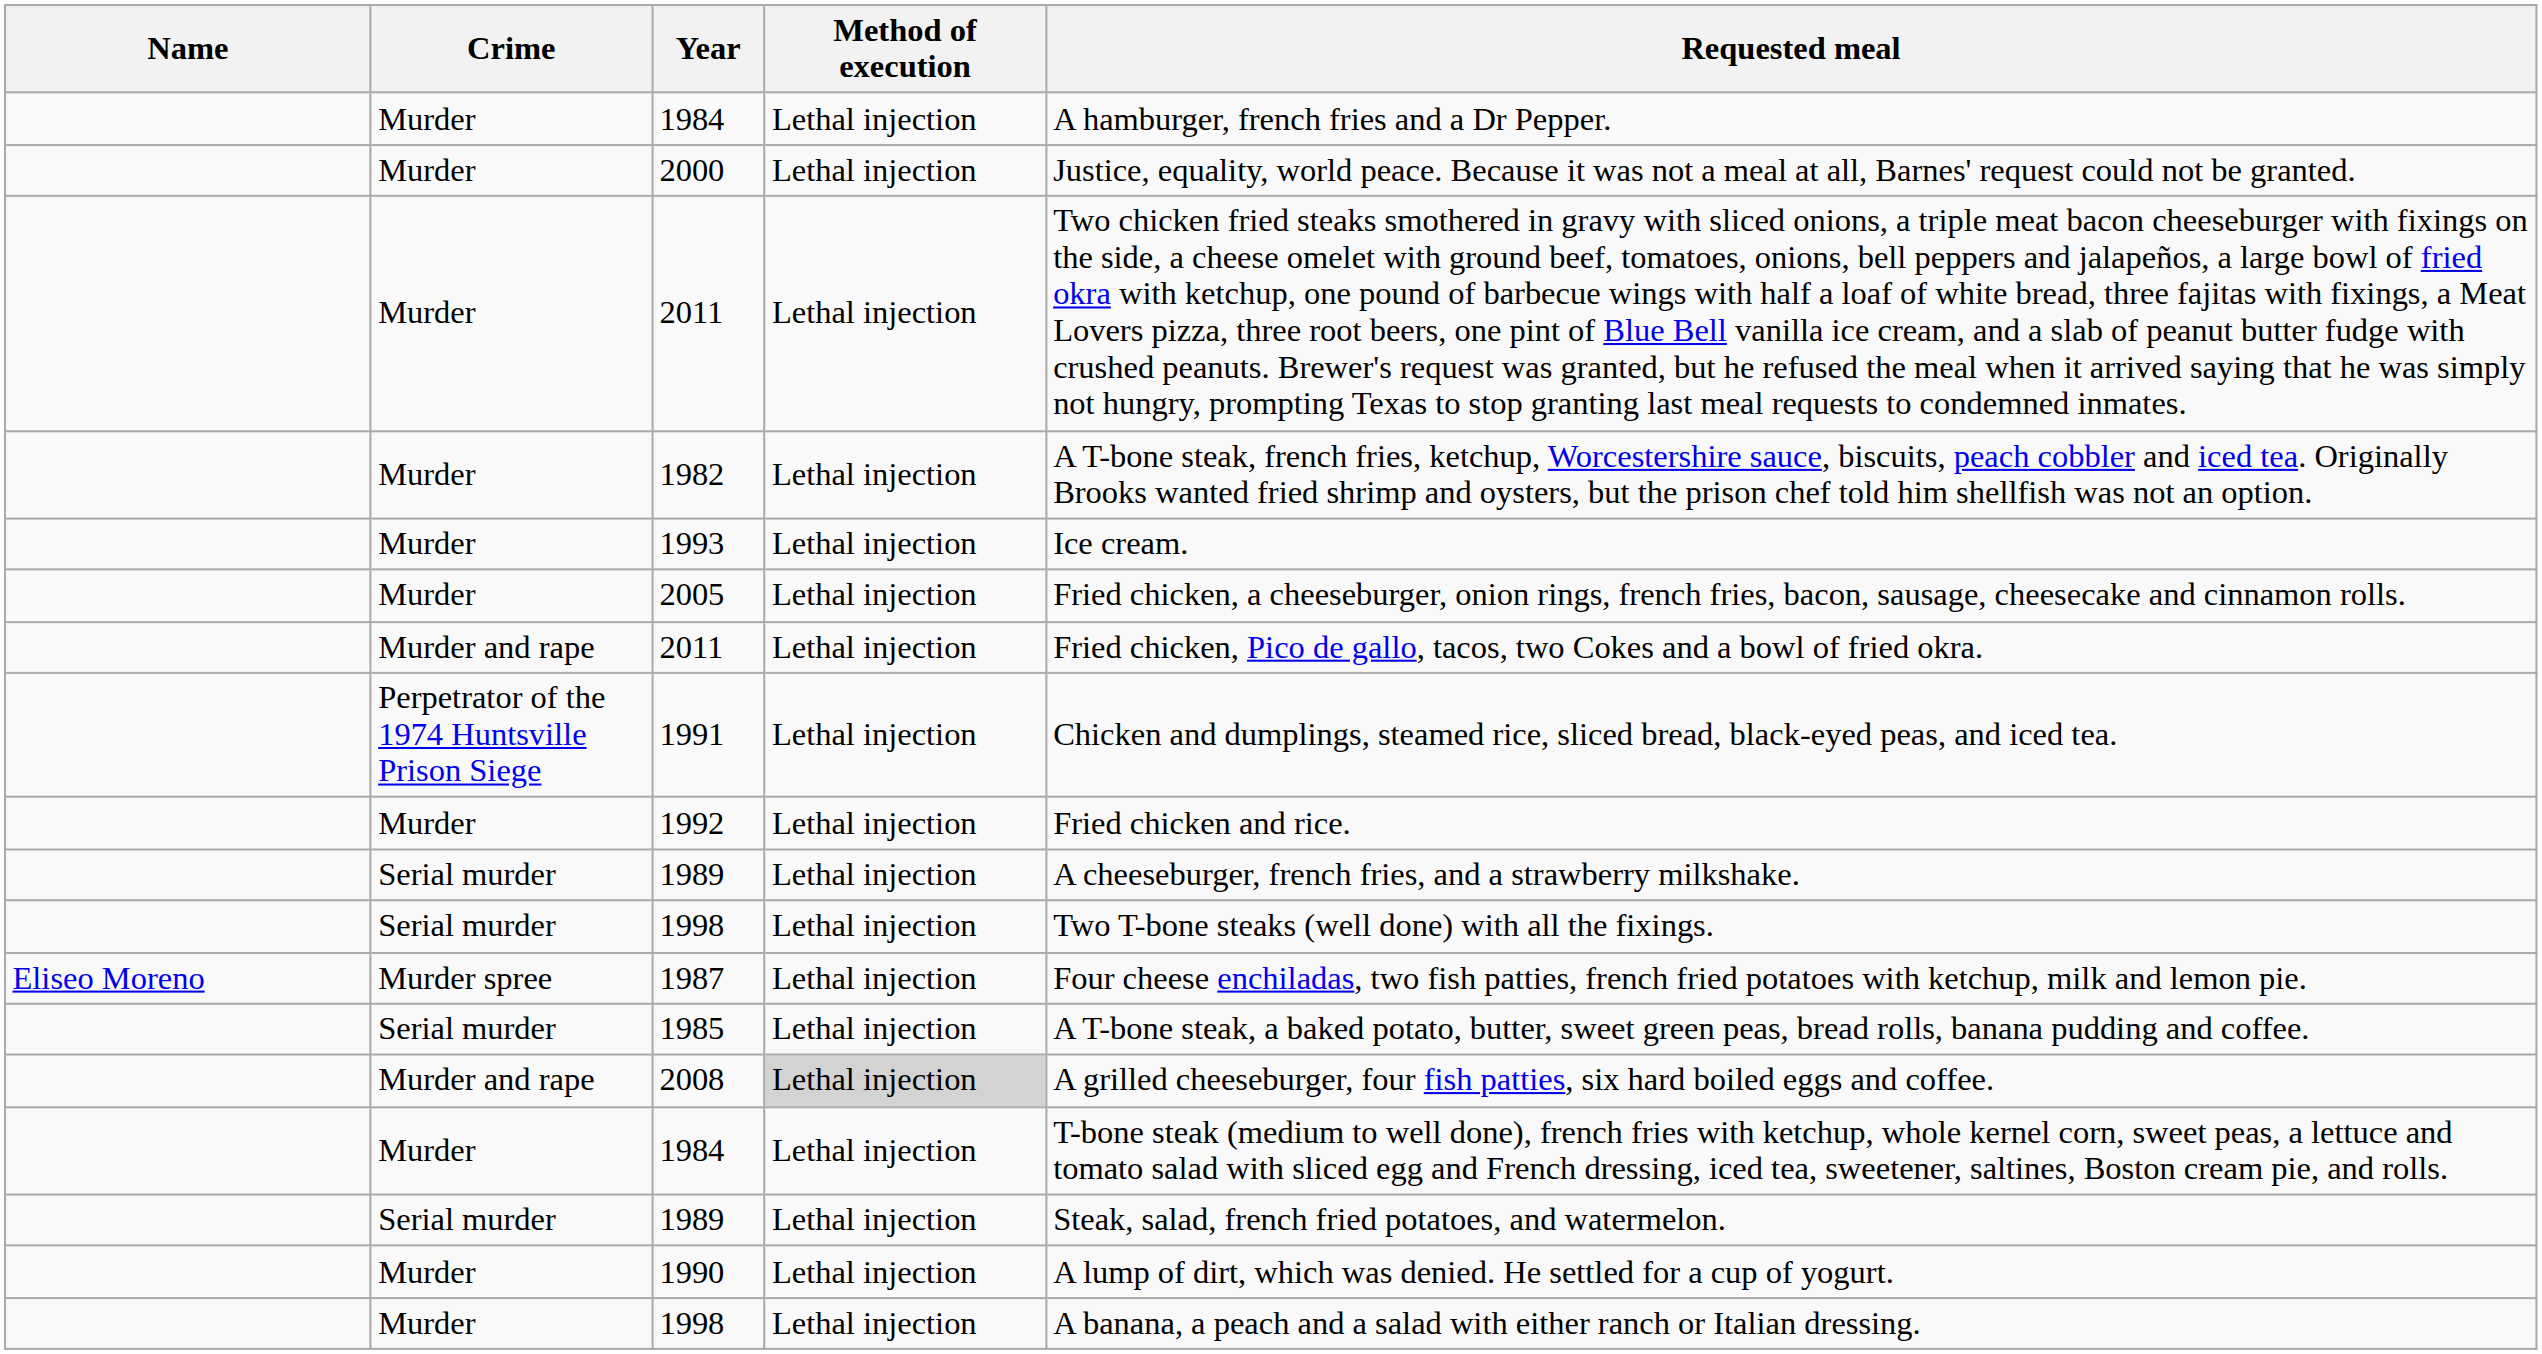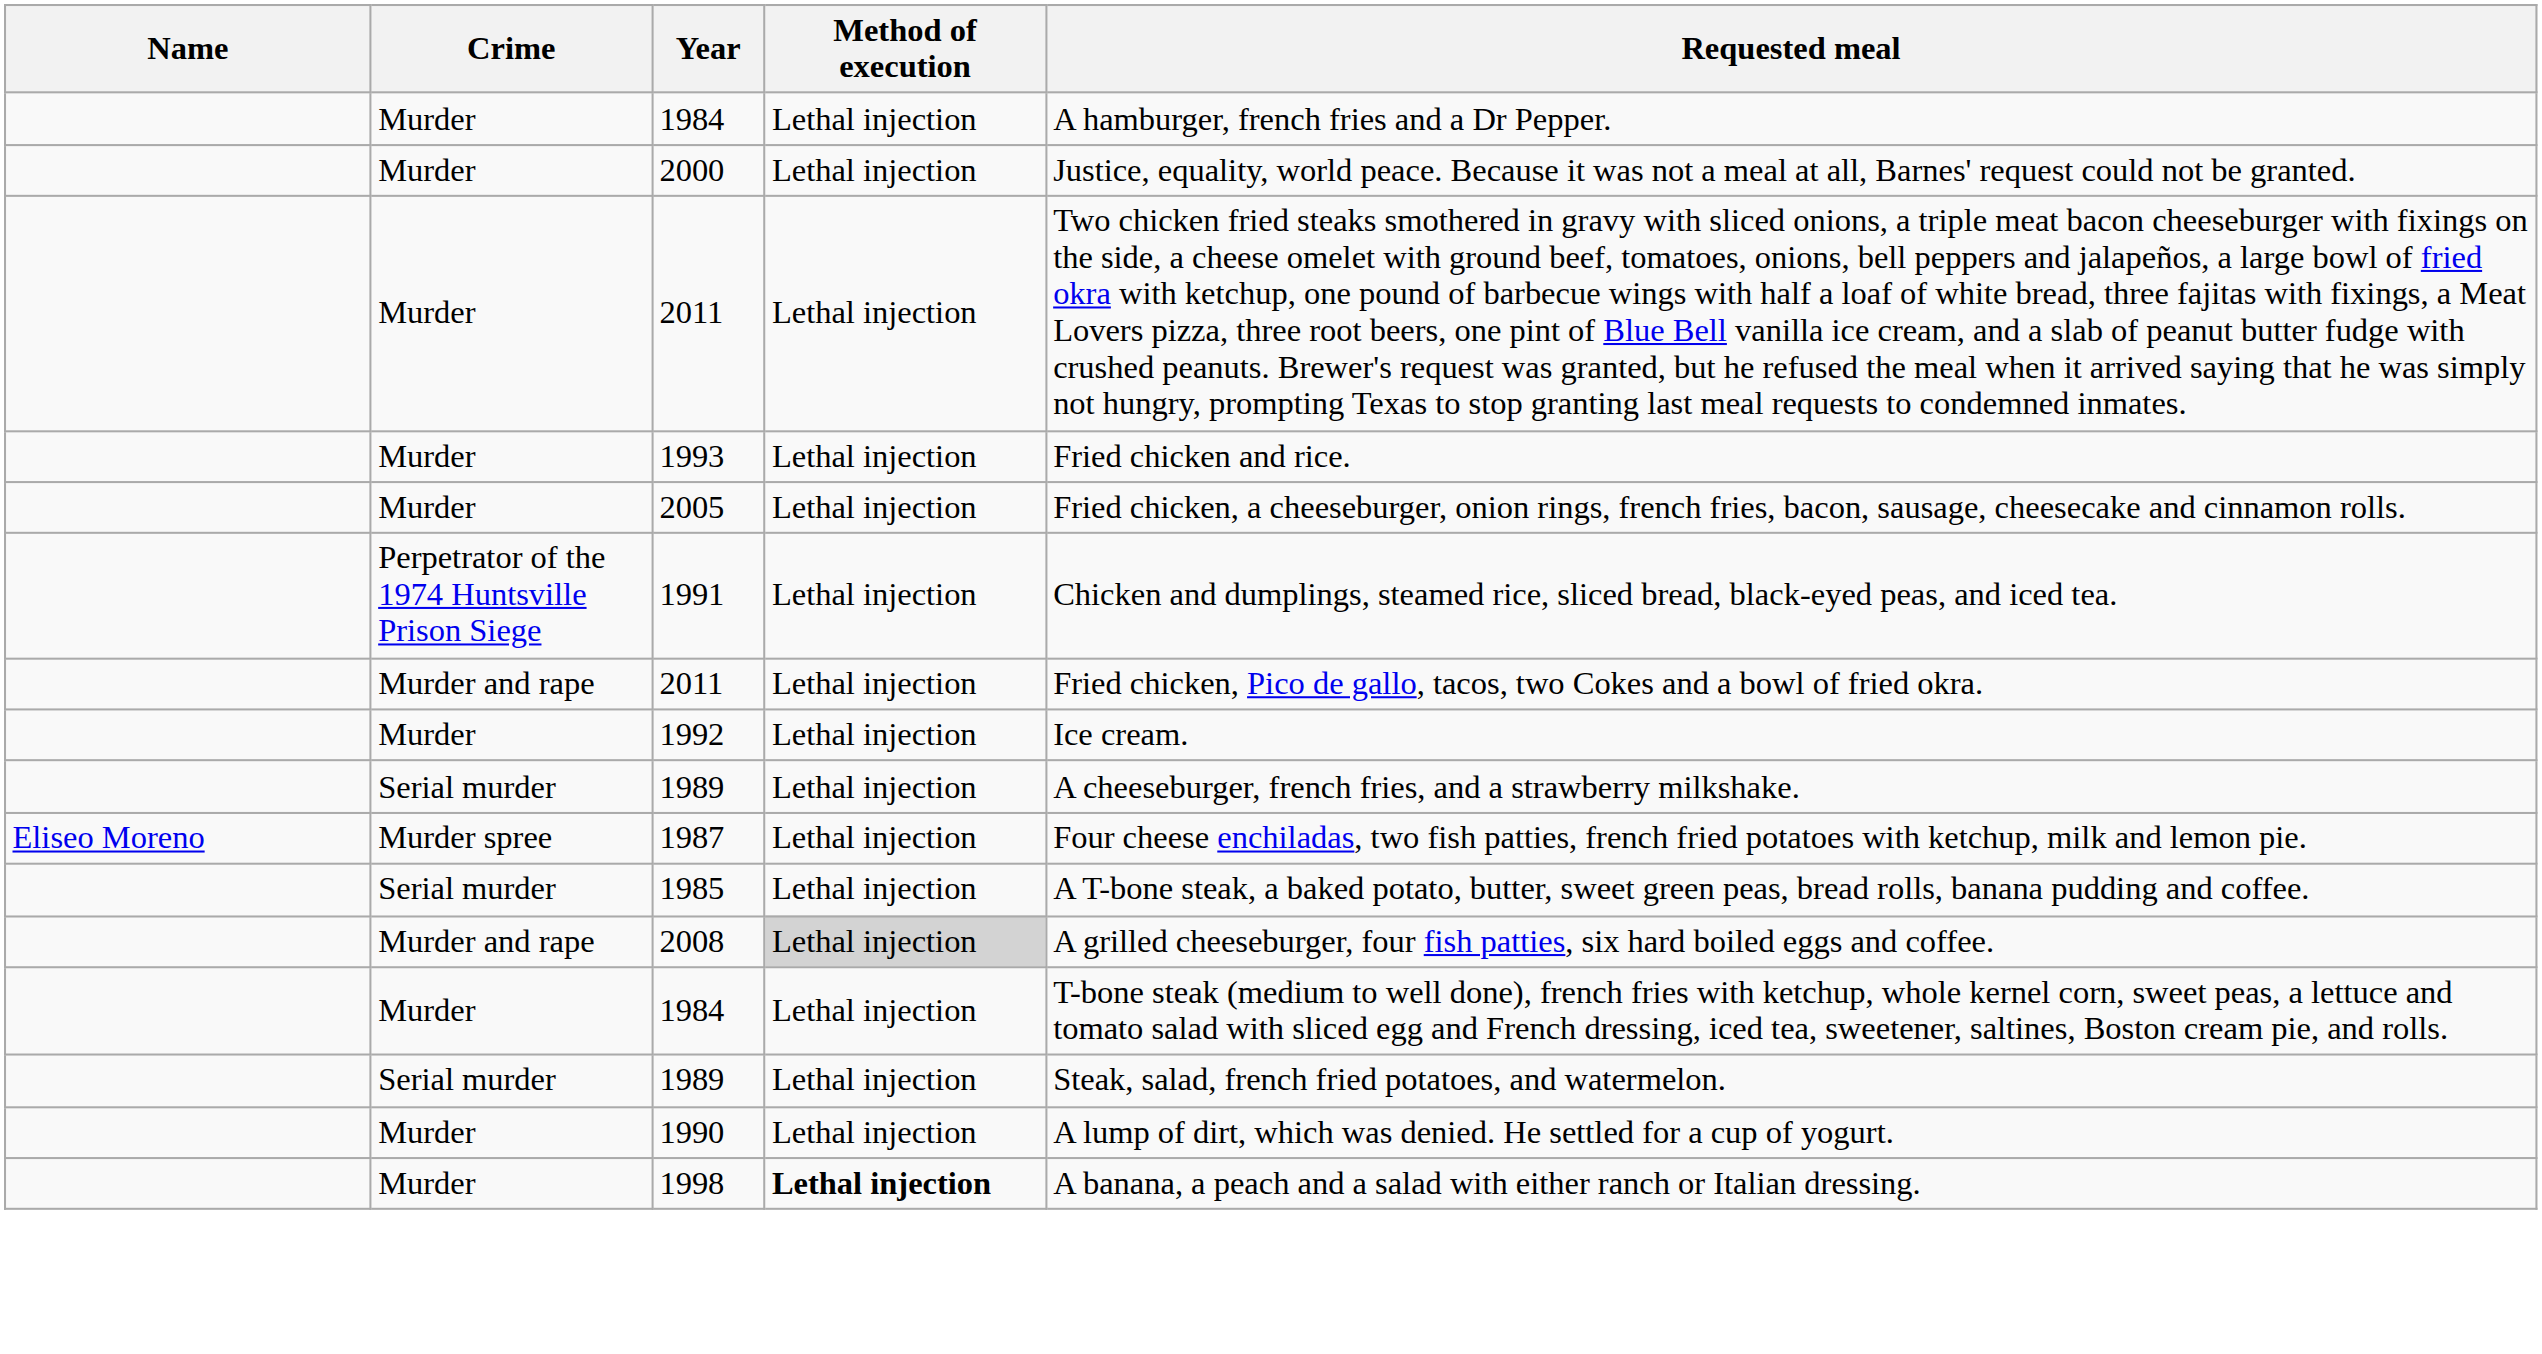- row: Murder | 1982 | Lethal injection | A T-bone steak, french fries, ketchup, Worcestershire sauce, biscuits, peach cobbler and iced tea. Originally Brooks wanted fried shrimp and oysters, but the prison chef told him shellfish was not an option.
1993 | Requested meal: Ice cream. -> Fried chicken and rice.
rows swapped: 1991 <-> Murder and rape / 2011
1992 | Requested meal: Fried chicken and rice. -> Ice cream.
- row: Serial murder | 1998 | Lethal injection | Two T-bone steaks (well done) with all the fixings.
Murder / 1998 | Method of execution: normal -> bold
